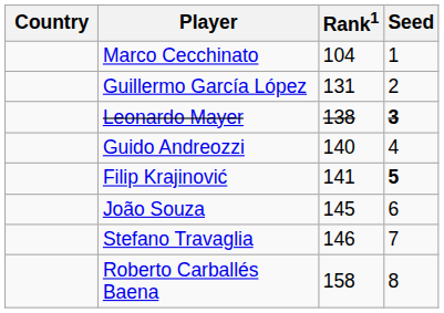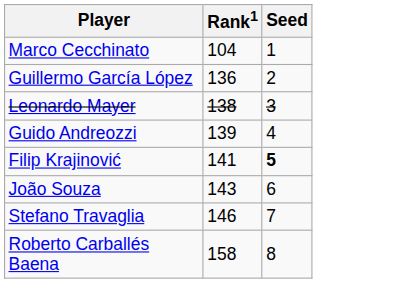- column: Country
Guillermo García López | Rank1: 131 -> 136
Leonardo Mayer | Seed: bold -> normal
Guido Andreozzi | Rank1: 140 -> 139
João Souza | Rank1: 145 -> 143
